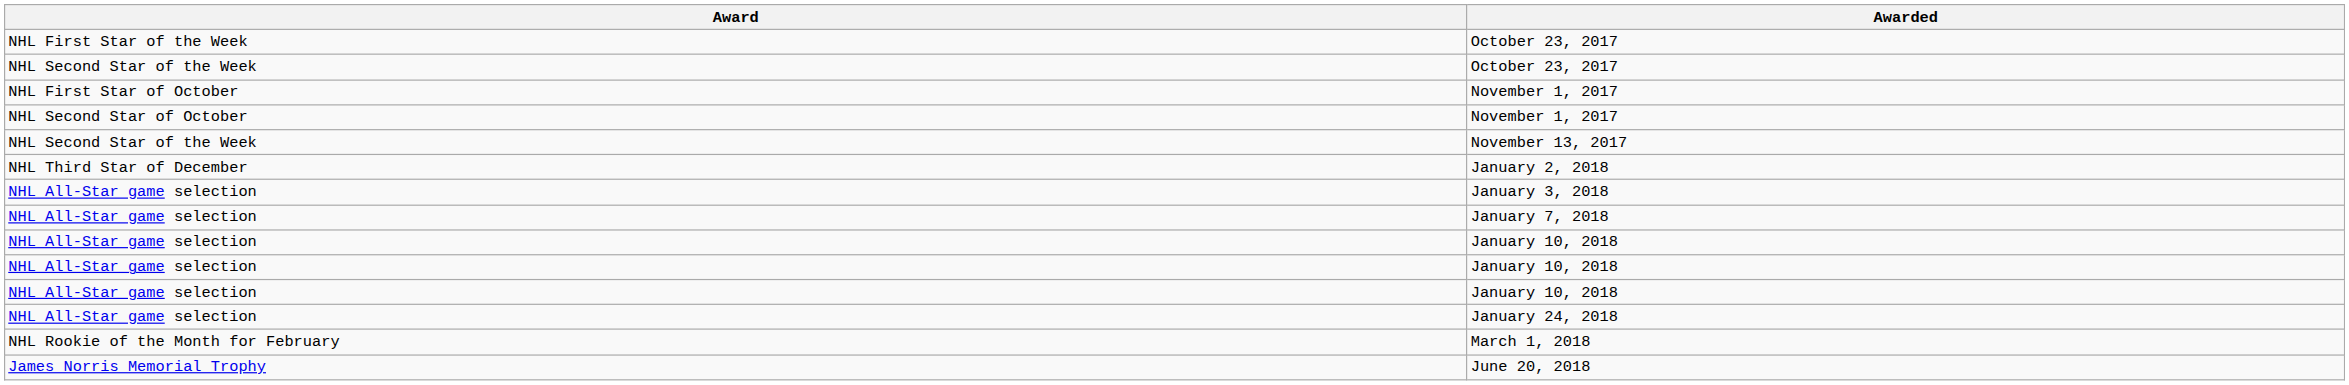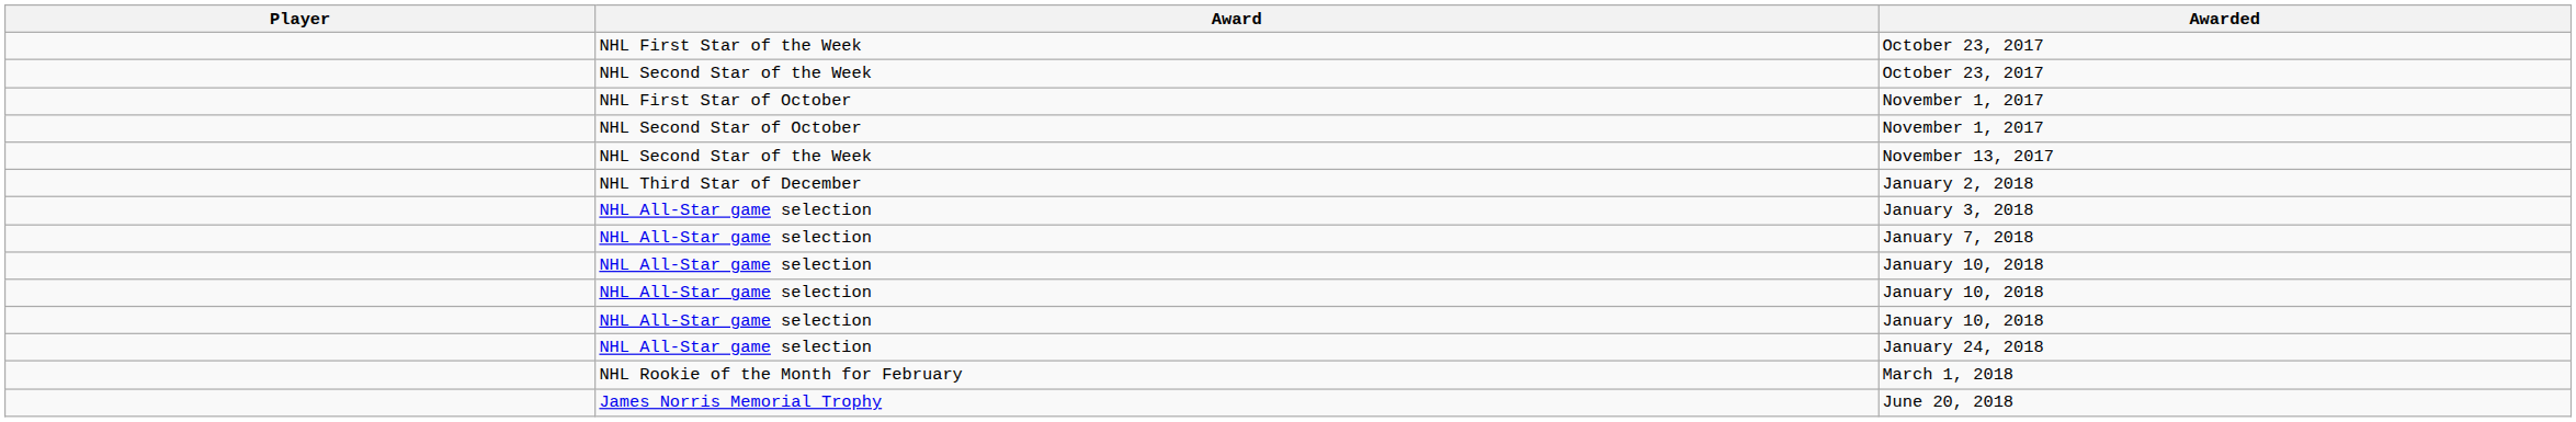+ column: Player
